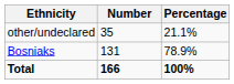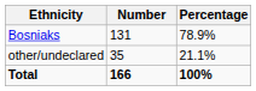rows swapped: Bosniaks <-> other/undeclared
